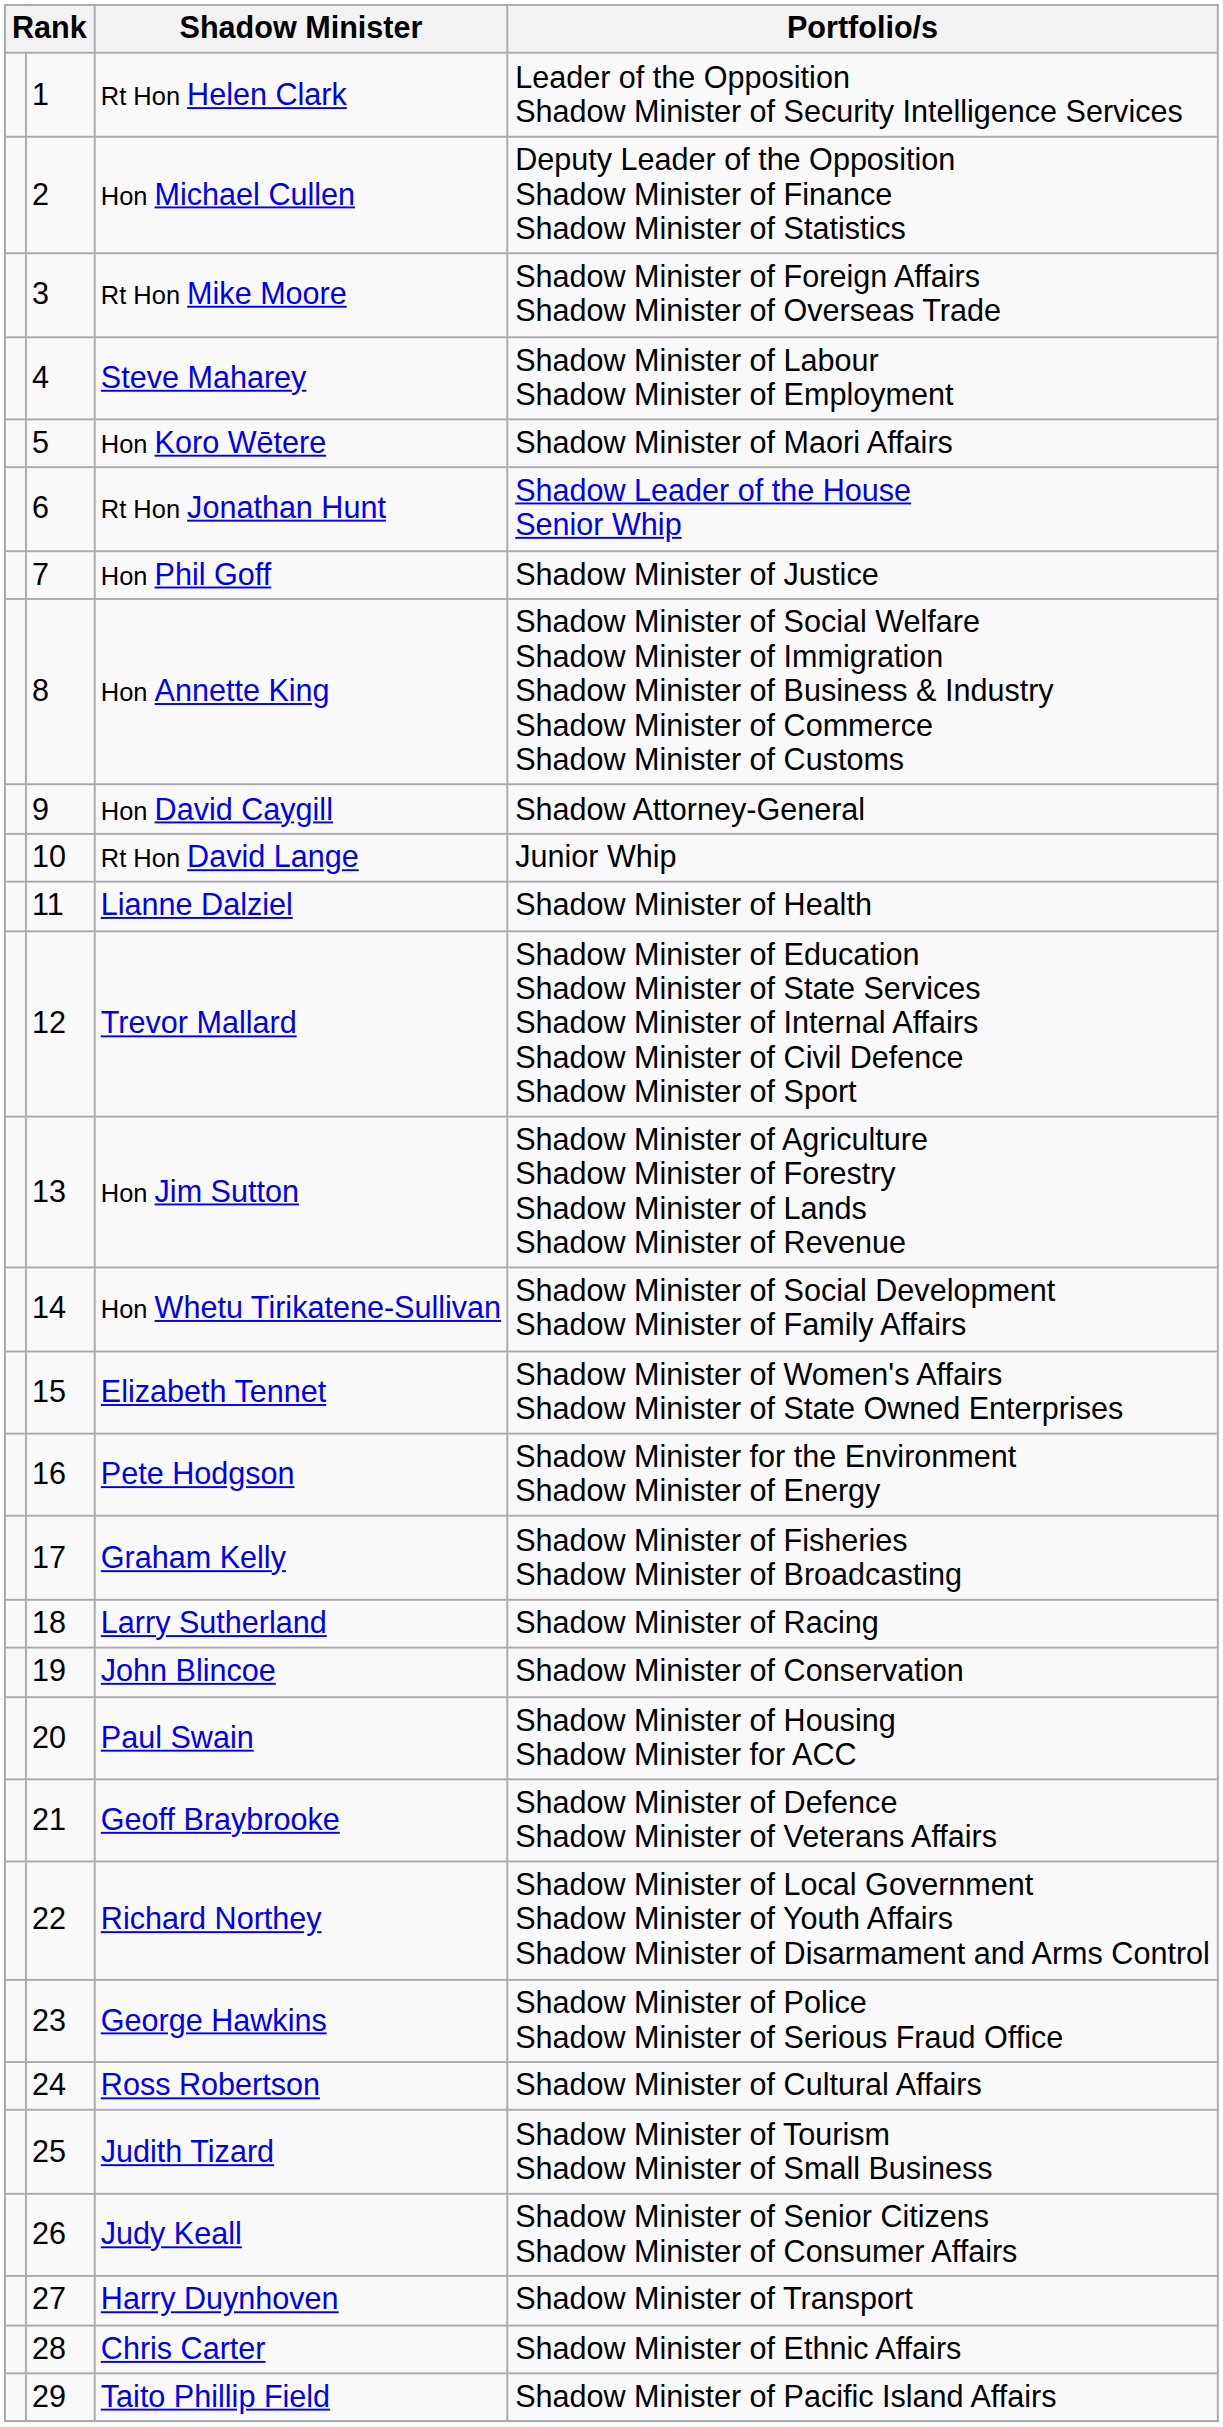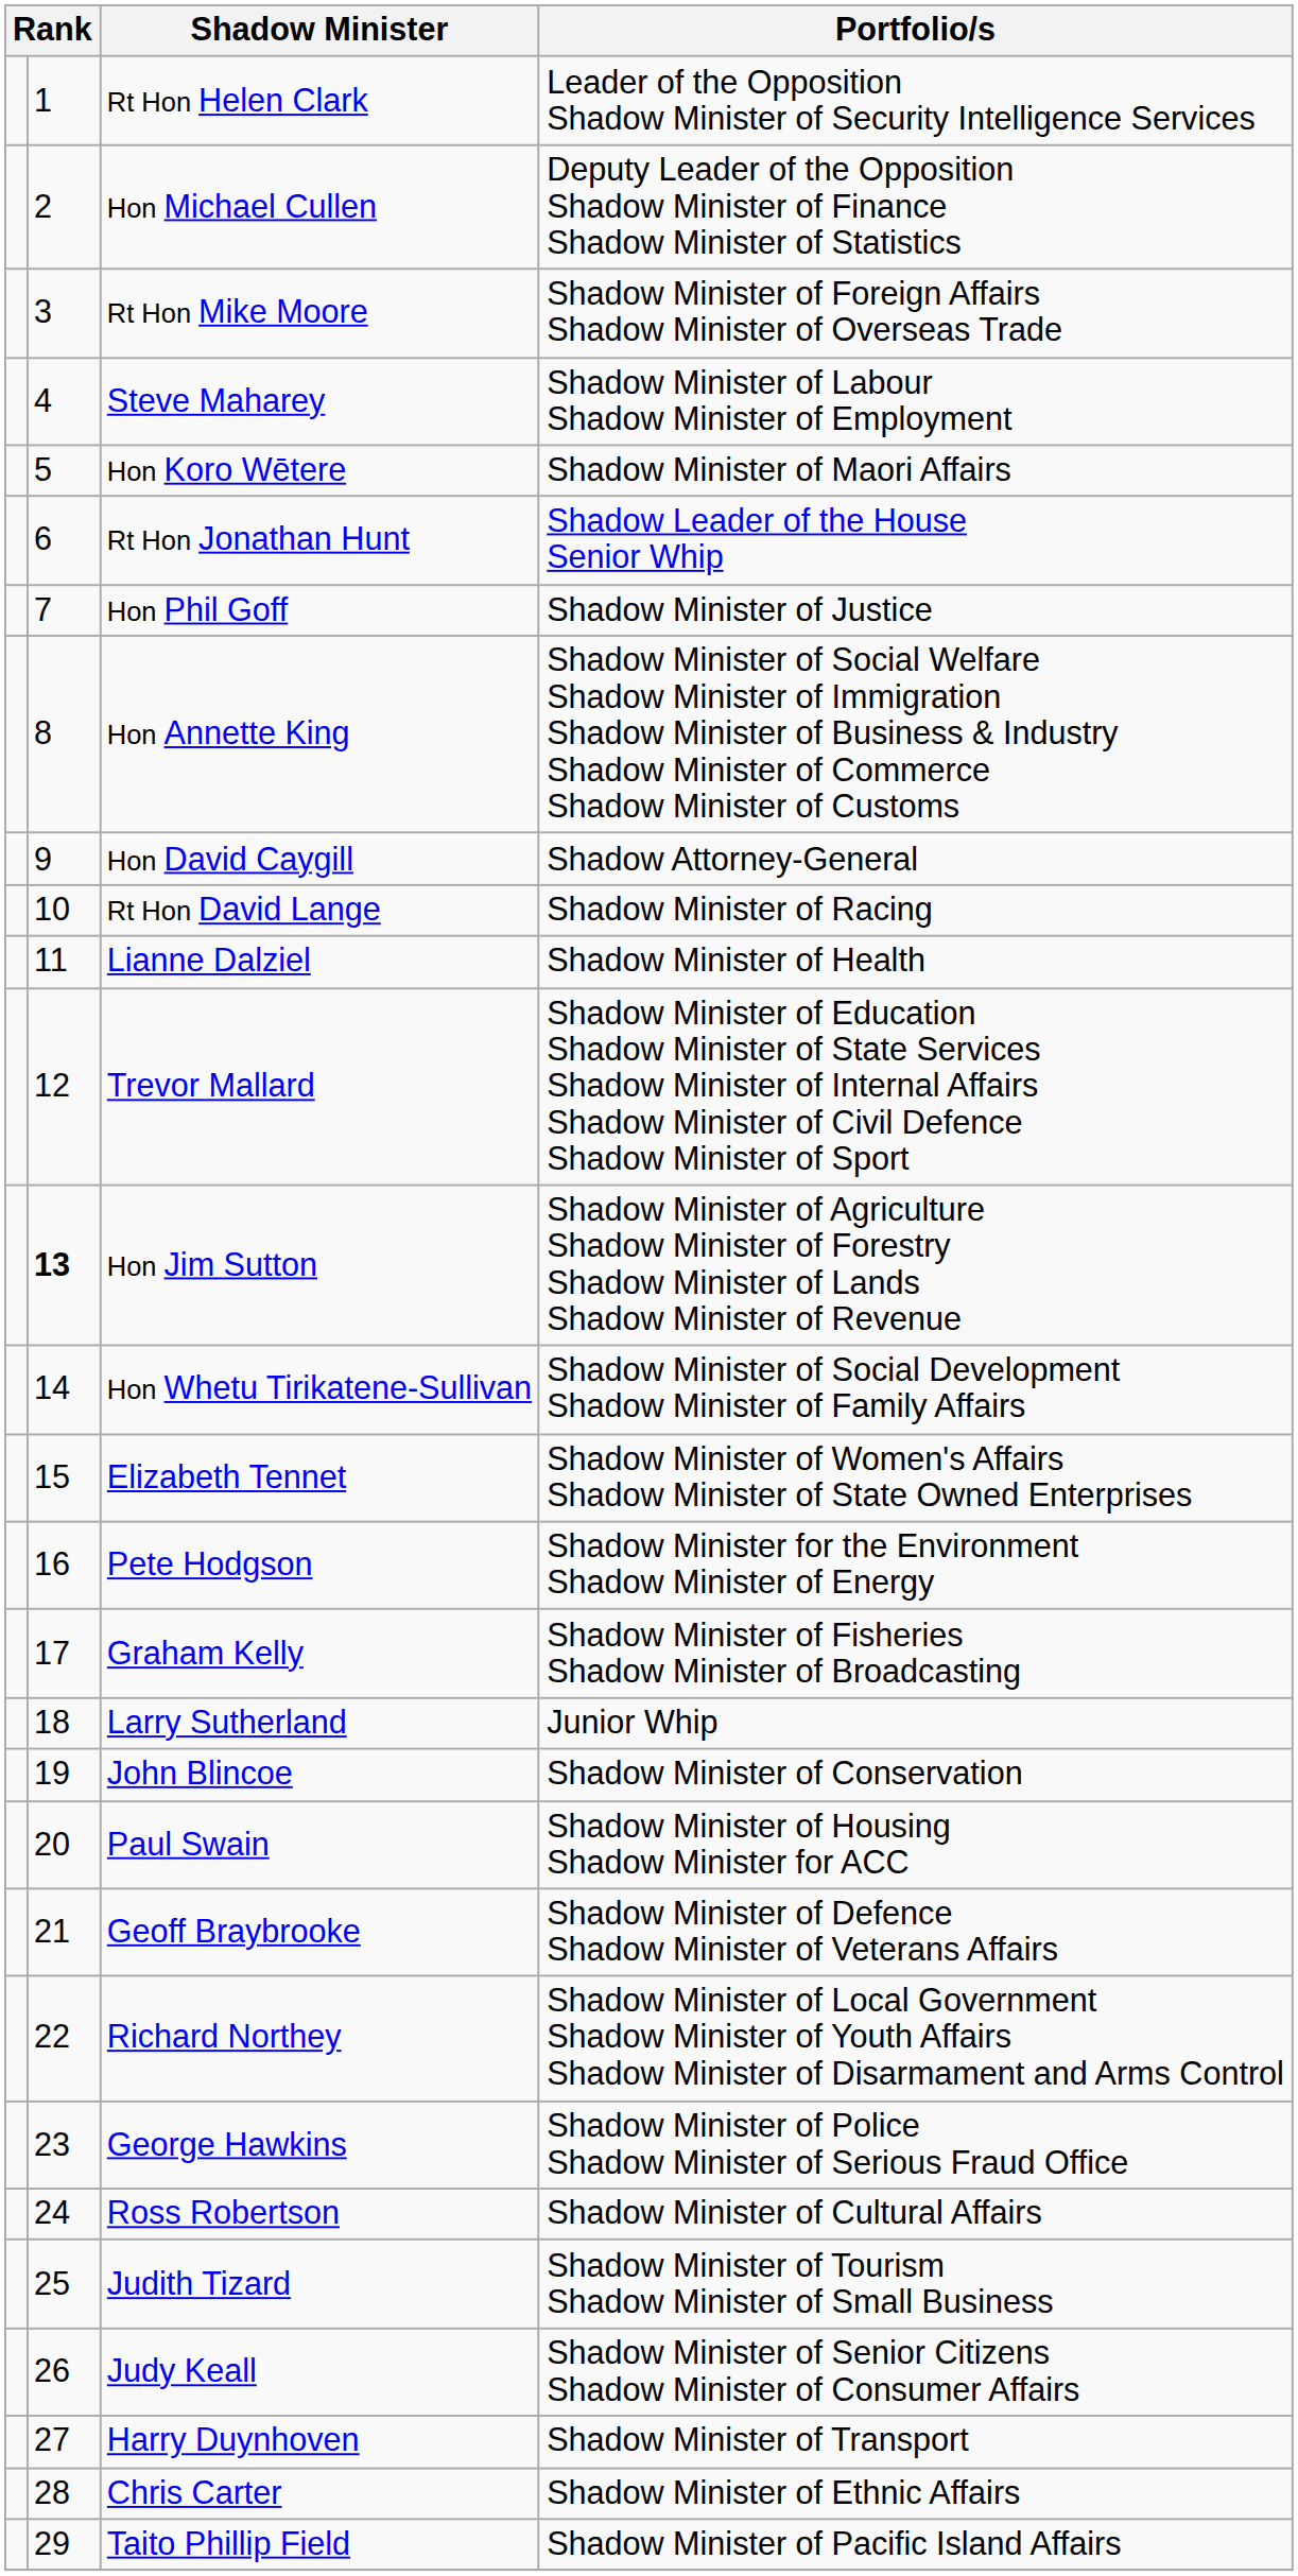Rt Hon David Lange | Portfolio/s: Junior Whip -> Shadow Minister of Racing
Hon Jim Sutton | column 2: normal -> bold
Larry Sutherland | Portfolio/s: Shadow Minister of Racing -> Junior Whip
